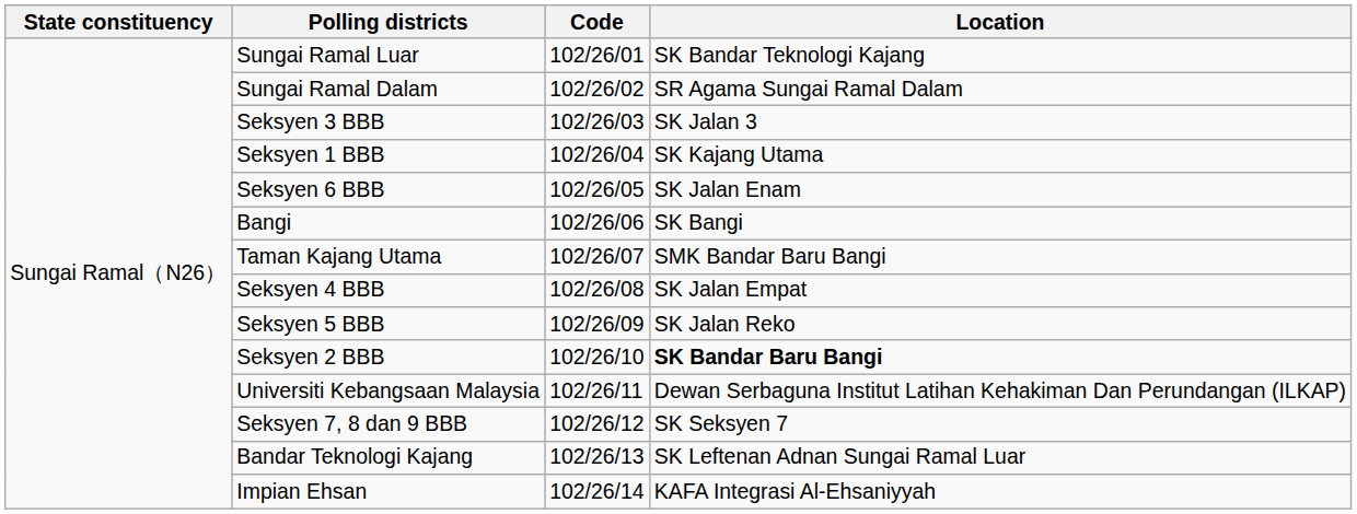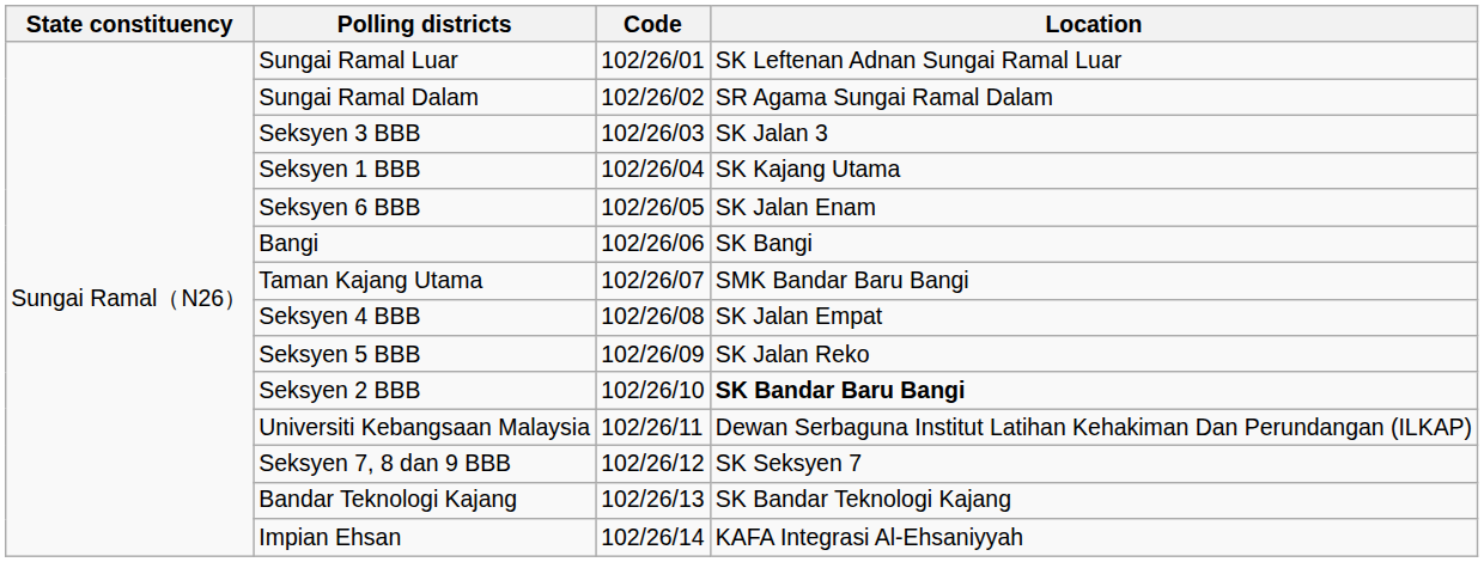Sungai Ramal Luar | Location: SK Bandar Teknologi Kajang -> SK Leftenan Adnan Sungai Ramal Luar
Bandar Teknologi Kajang | Location: SK Leftenan Adnan Sungai Ramal Luar -> SK Bandar Teknologi Kajang
